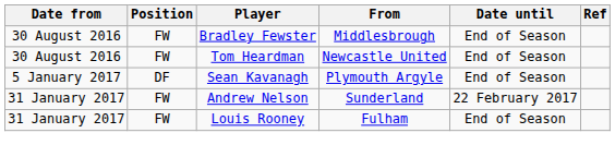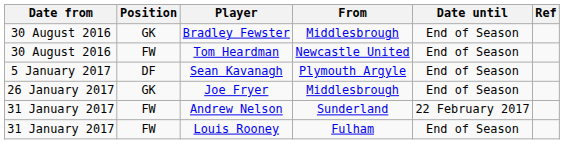Bradley Fewster | Position: FW -> GK
+ row: 26 January 2017 | GK | Joe Fryer | Middlesbrough | End of Season
